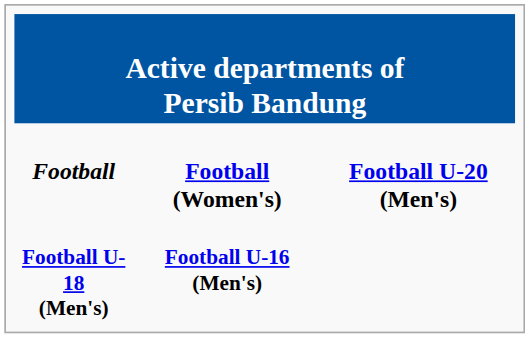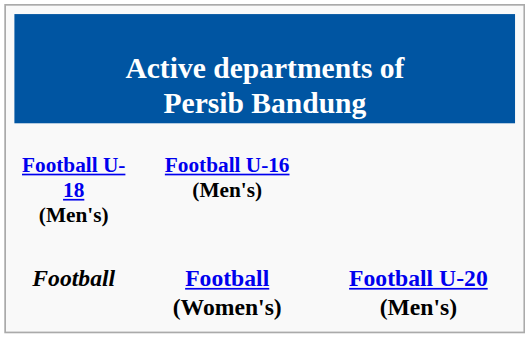rows swapped: Football <-> Football U-18 (Men's)
